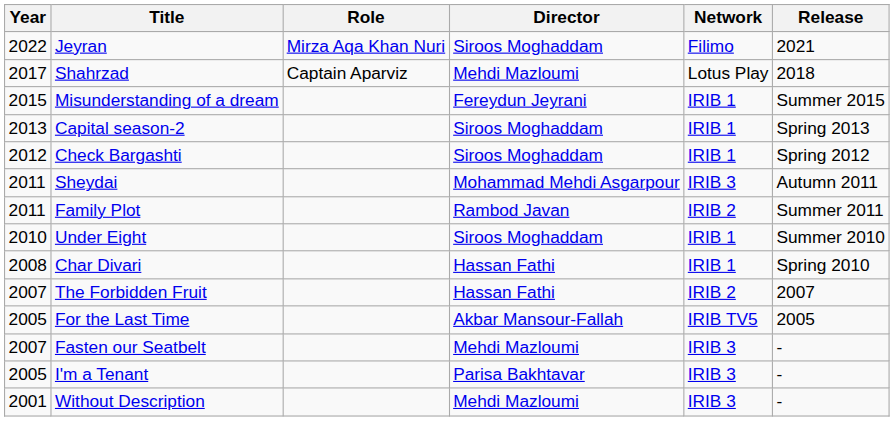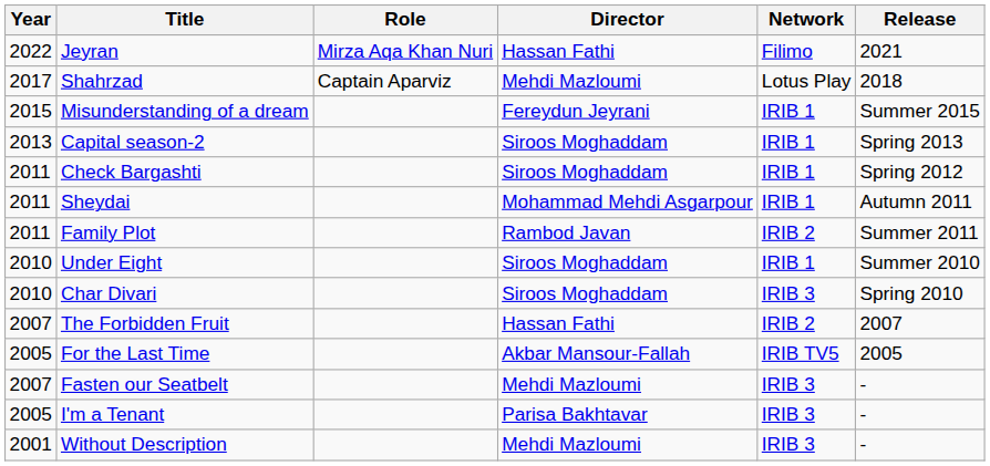Jeyran | Director: Siroos Moghaddam -> Hassan Fathi
Check Bargashti | Year: 2012 -> 2011
Sheydai | Network: IRIB 3 -> IRIB 1
Char Divari | Year: 2008 -> 2010
Char Divari | Director: Hassan Fathi -> Siroos Moghaddam
Char Divari | Network: IRIB 1 -> IRIB 3
